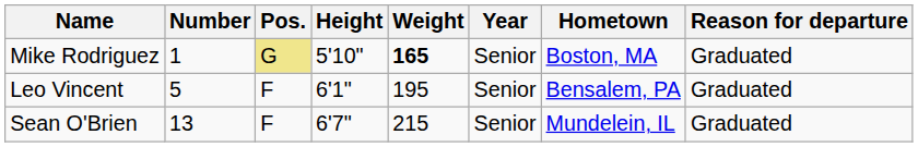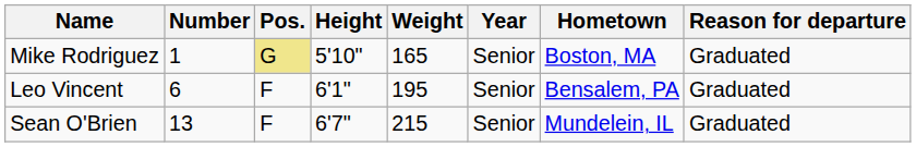Mike Rodriguez | Weight: bold -> normal
Leo Vincent | Number: 5 -> 6
